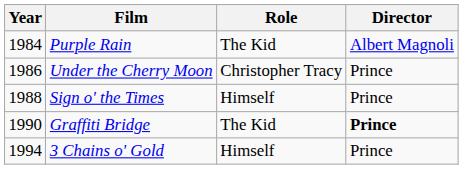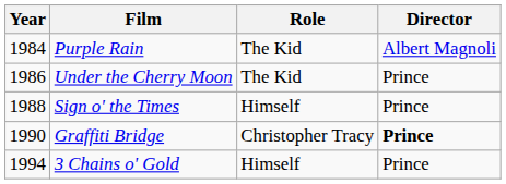Under the Cherry Moon | Role: Christopher Tracy -> The Kid
Graffiti Bridge | Role: The Kid -> Christopher Tracy
